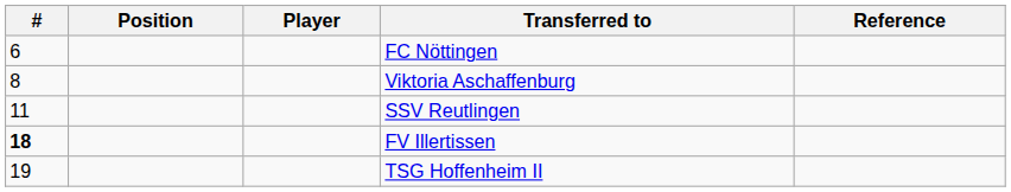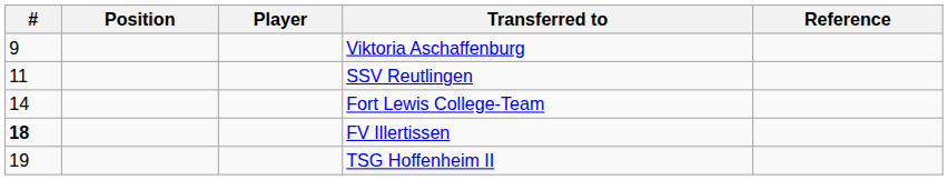- row: 6 | FC Nöttingen
Viktoria Aschaffenburg | #: 8 -> 9
+ row: 14 | Fort Lewis College-Team
